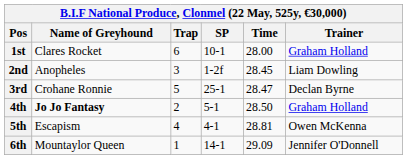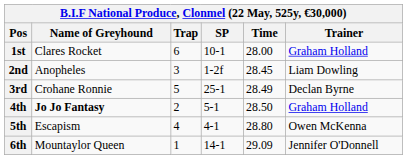3rd | Time: 28.47 -> 28.49
5th | Time: 28.81 -> 28.80
